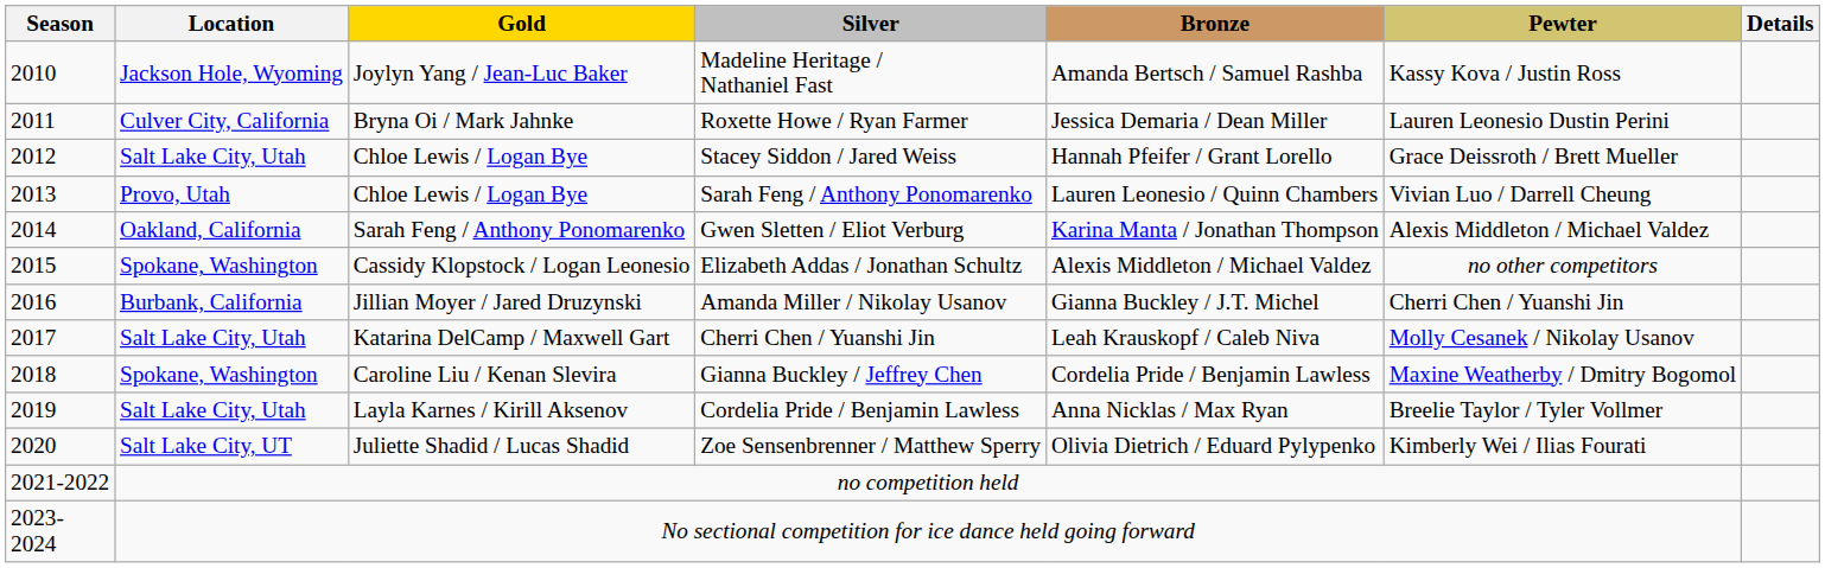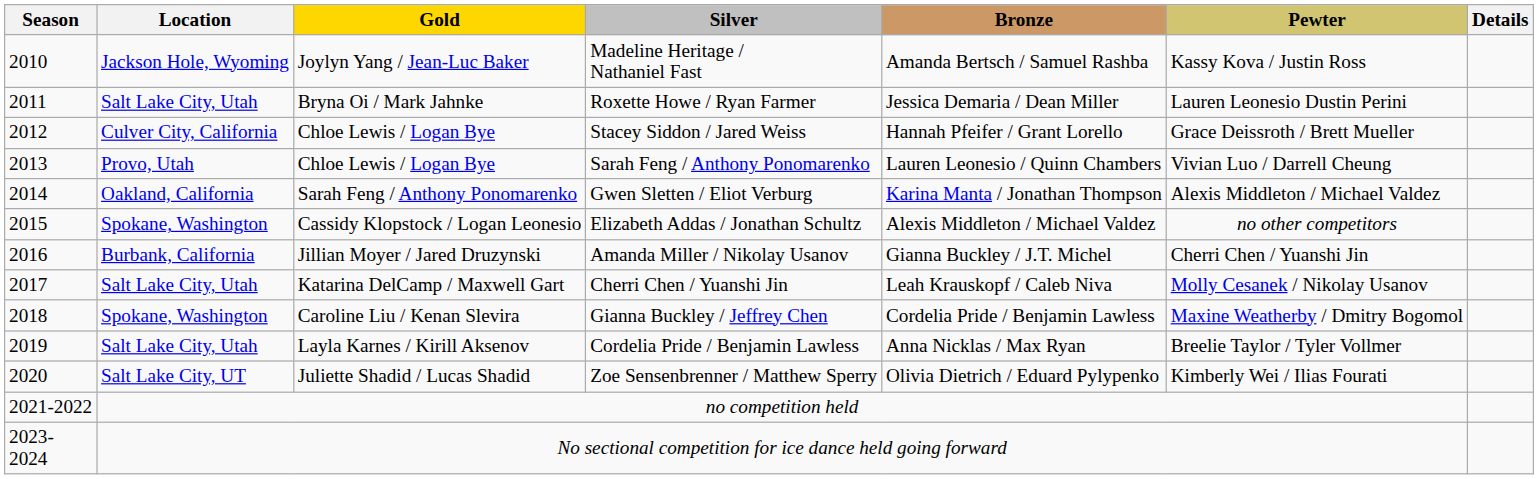Roxette Howe / Ryan Farmer | Location: Culver City, California -> Salt Lake City, Utah
Stacey Siddon / Jared Weiss | Location: Salt Lake City, Utah -> Culver City, California
